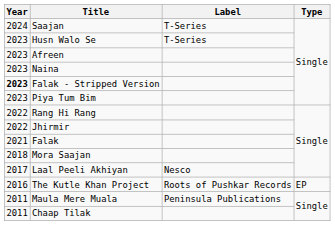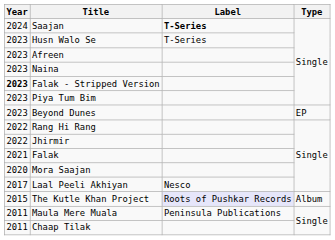Saajan | Label: normal -> bold
+ row: 2023 | Beyond Dunes | EP
Mora Saajan | Year: 2018 -> 2020
The Kutle Khan Project | Year: 2016 -> 2015
The Kutle Khan Project | Label: no background -> lavender background
The Kutle Khan Project | Type: EP -> Album
